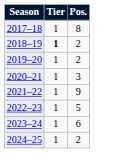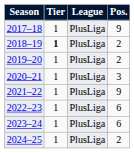+ column: League | PlusLiga | PlusLiga | PlusLiga | PlusLiga | PlusLiga | PlusLiga | PlusLiga | PlusLiga
2017–18 | Pos.: 8 -> 9
2022–23 | Pos.: 5 -> 6
